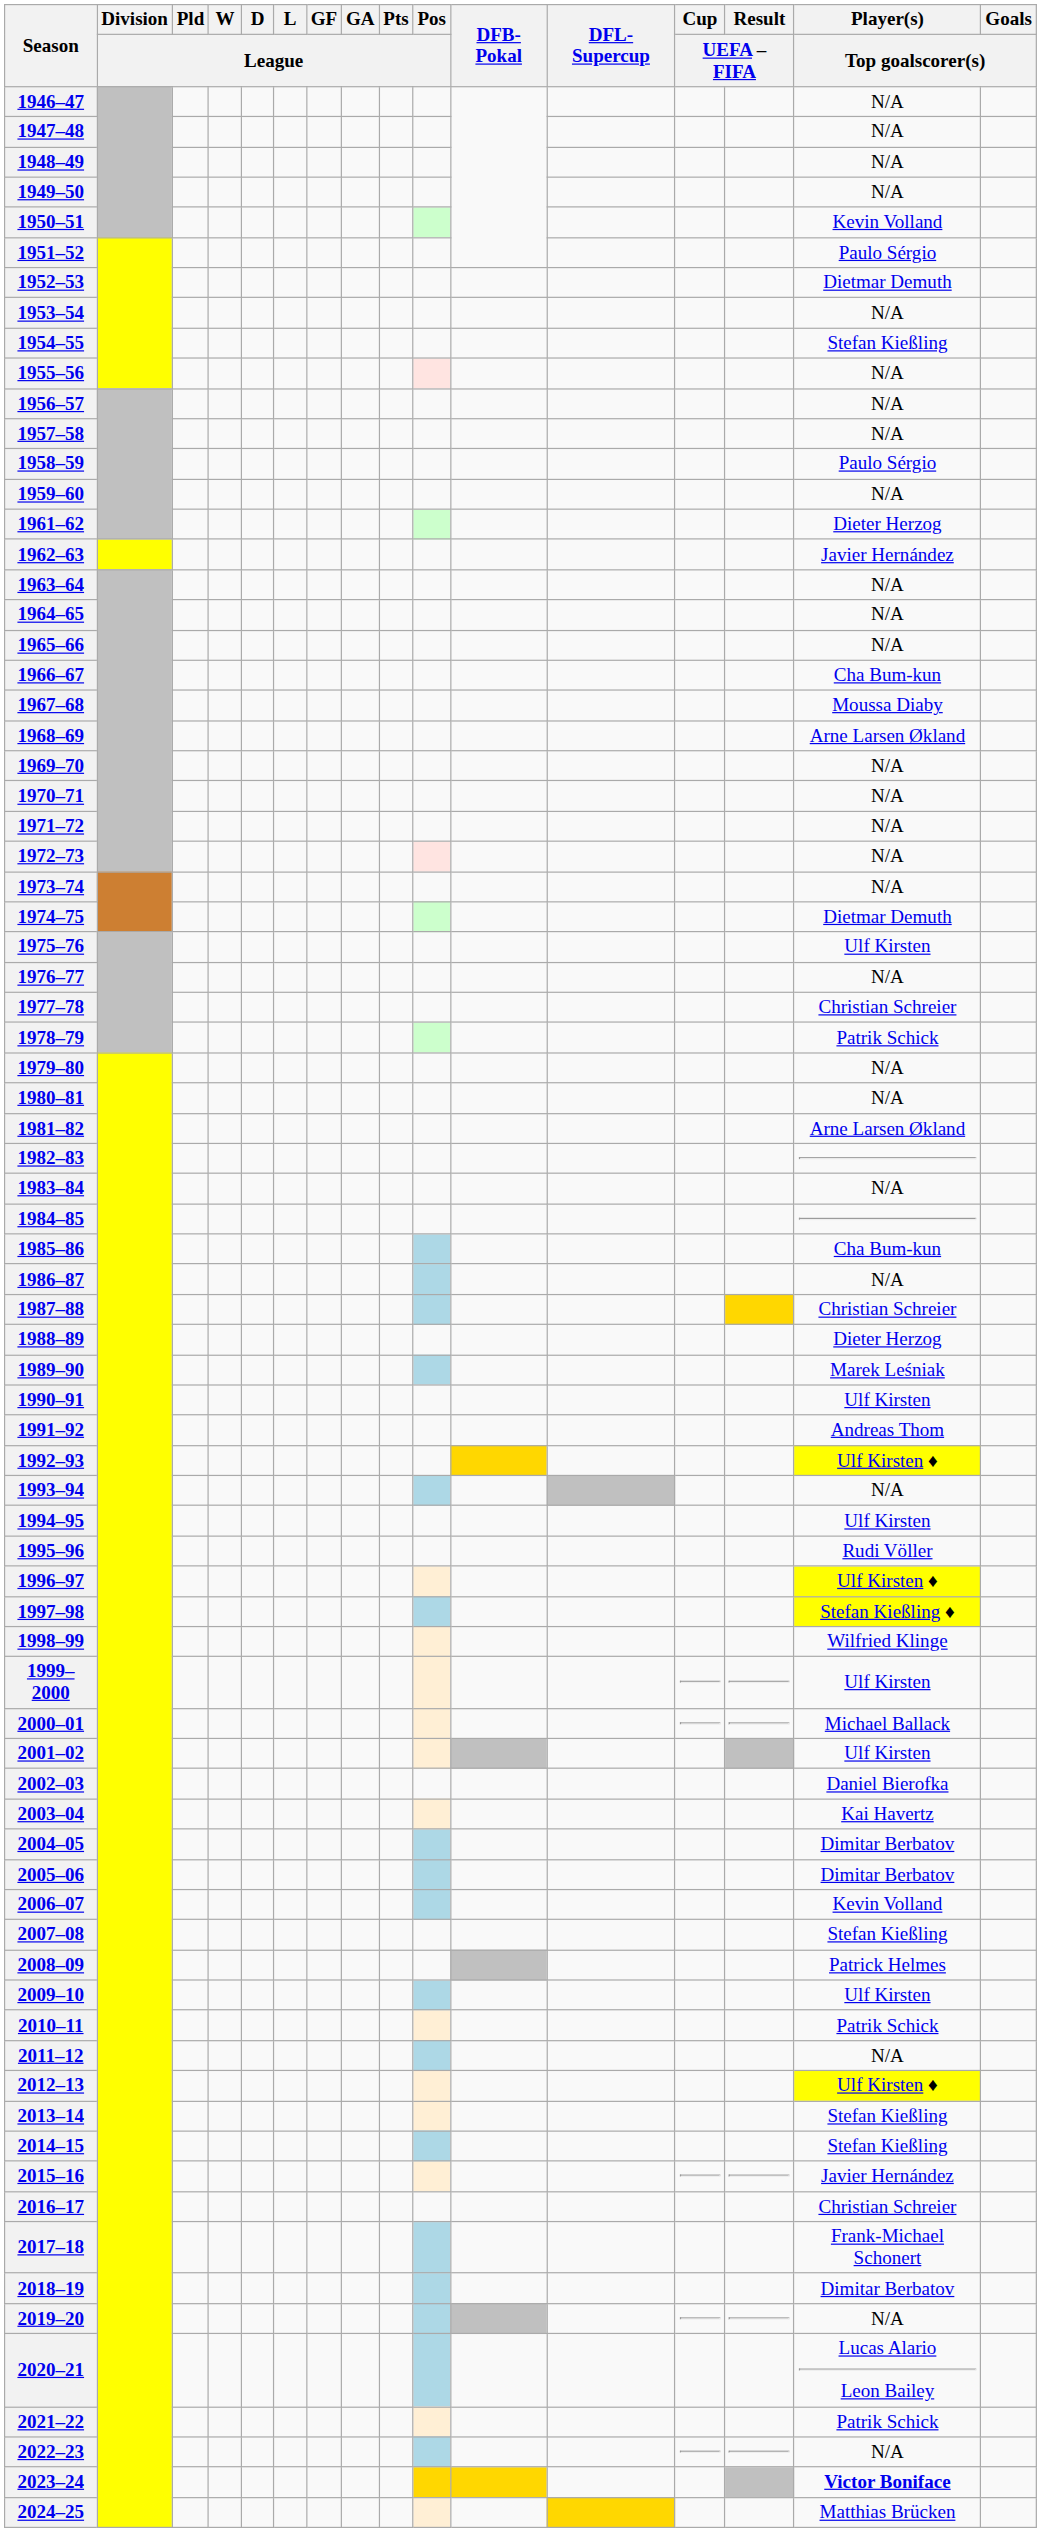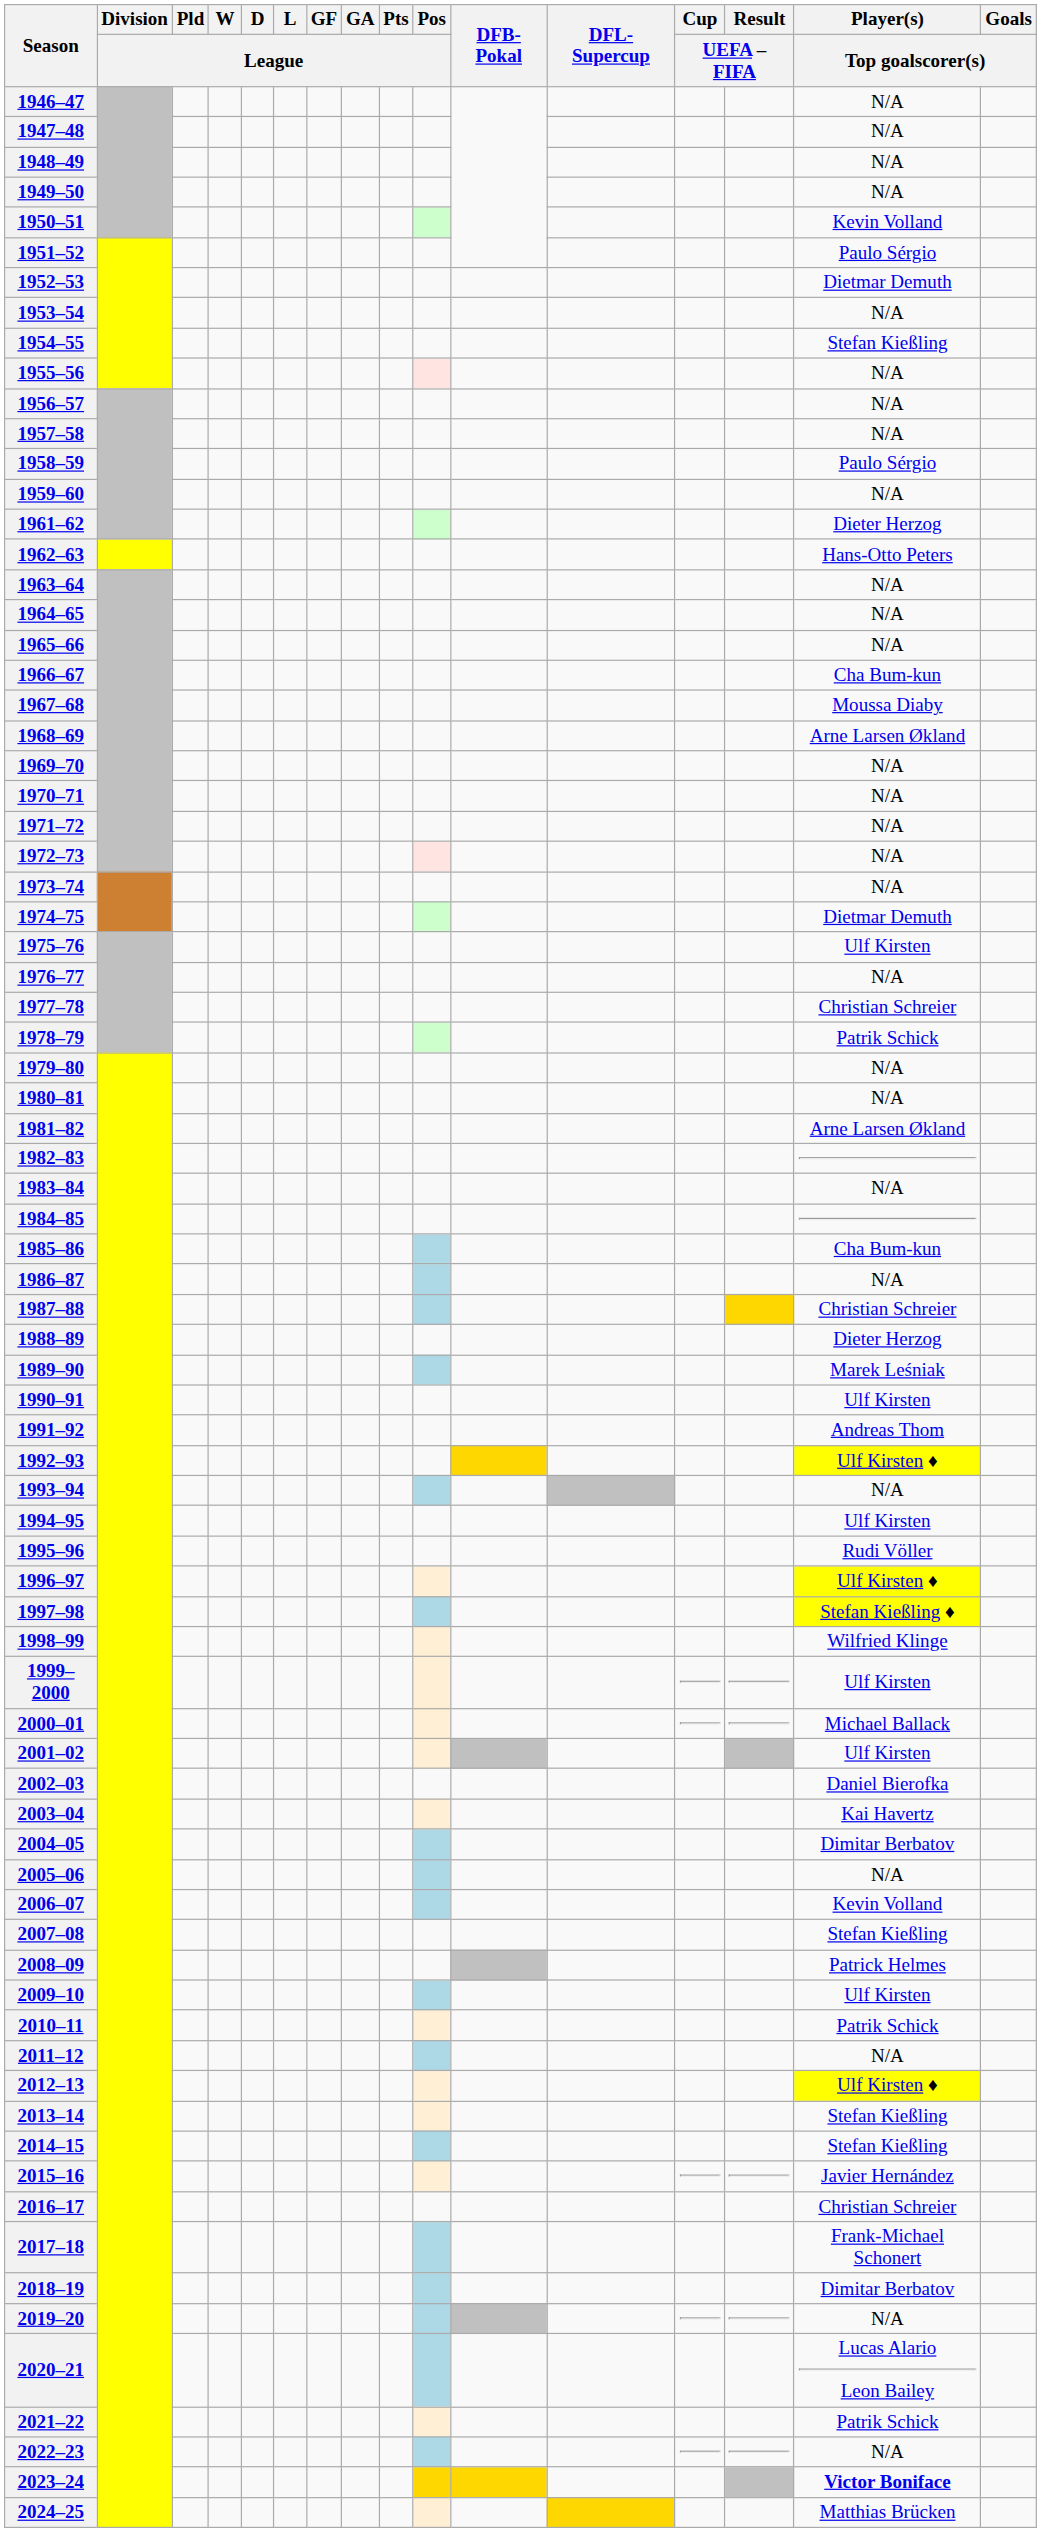1962–63 | Player(s) / Top goalscorer(s): Javier Hernández -> Hans-Otto Peters
2005–06 | Player(s) / Top goalscorer(s): Dimitar Berbatov -> N/A
